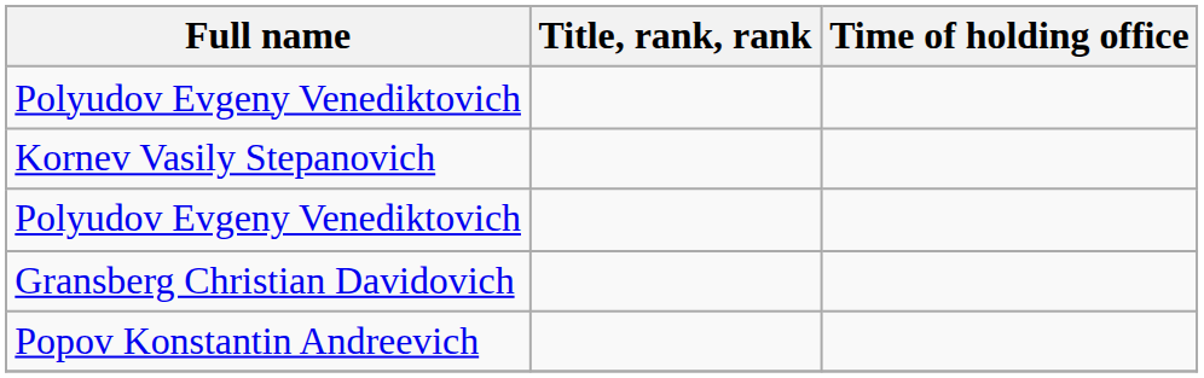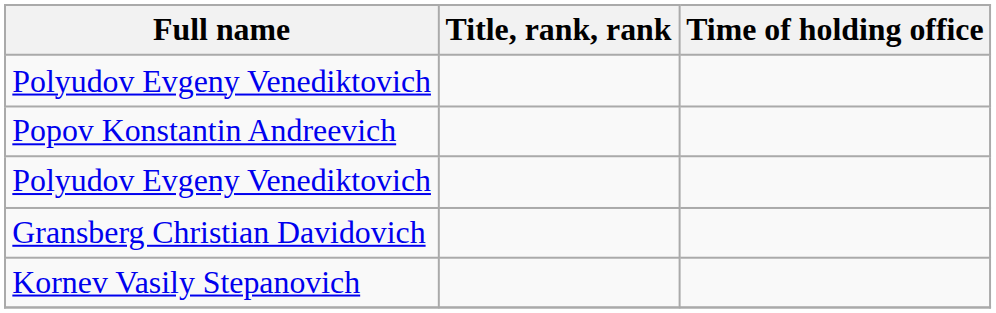rows swapped: Popov Konstantin Andreevich <-> Kornev Vasily Stepanovich
